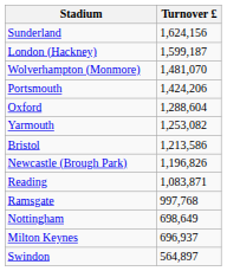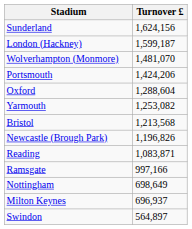Bristol | Turnover £: 1,213,586 -> 1,213,568
Ramsgate | Turnover £: 997,768 -> 997,166
